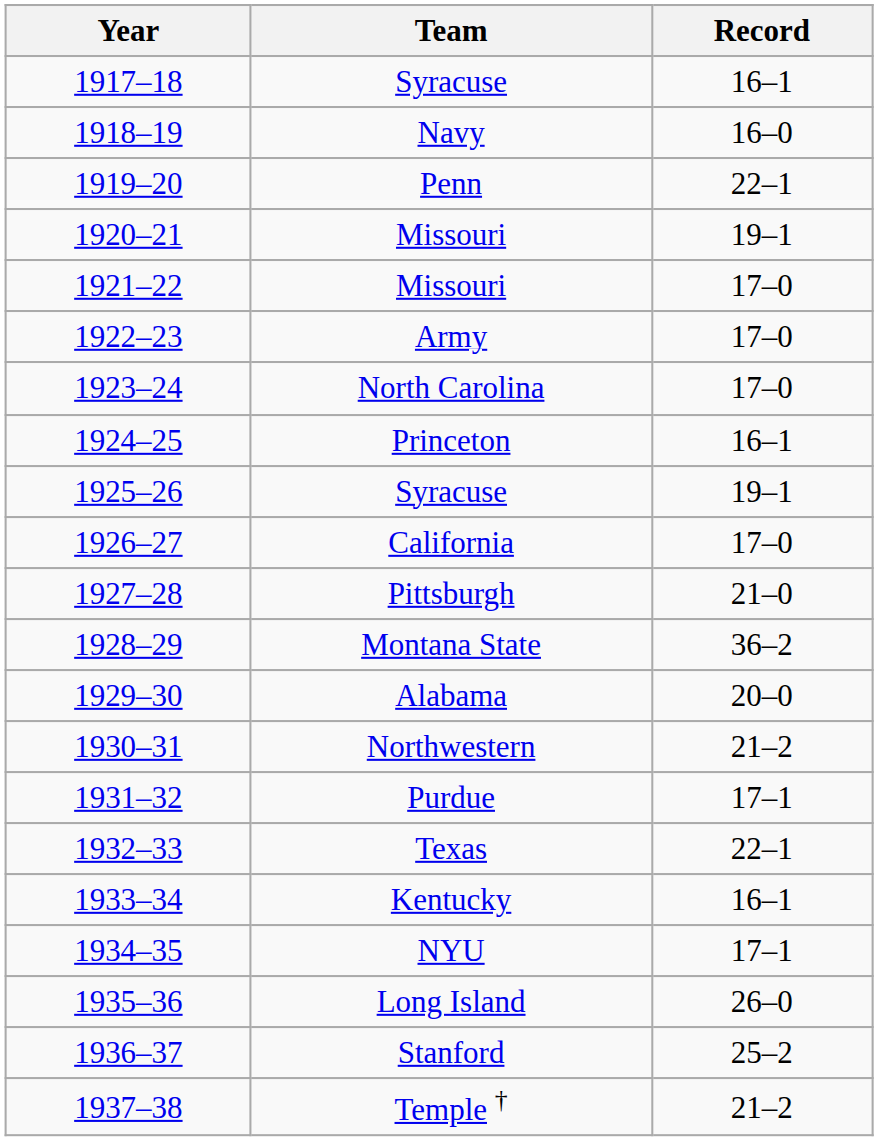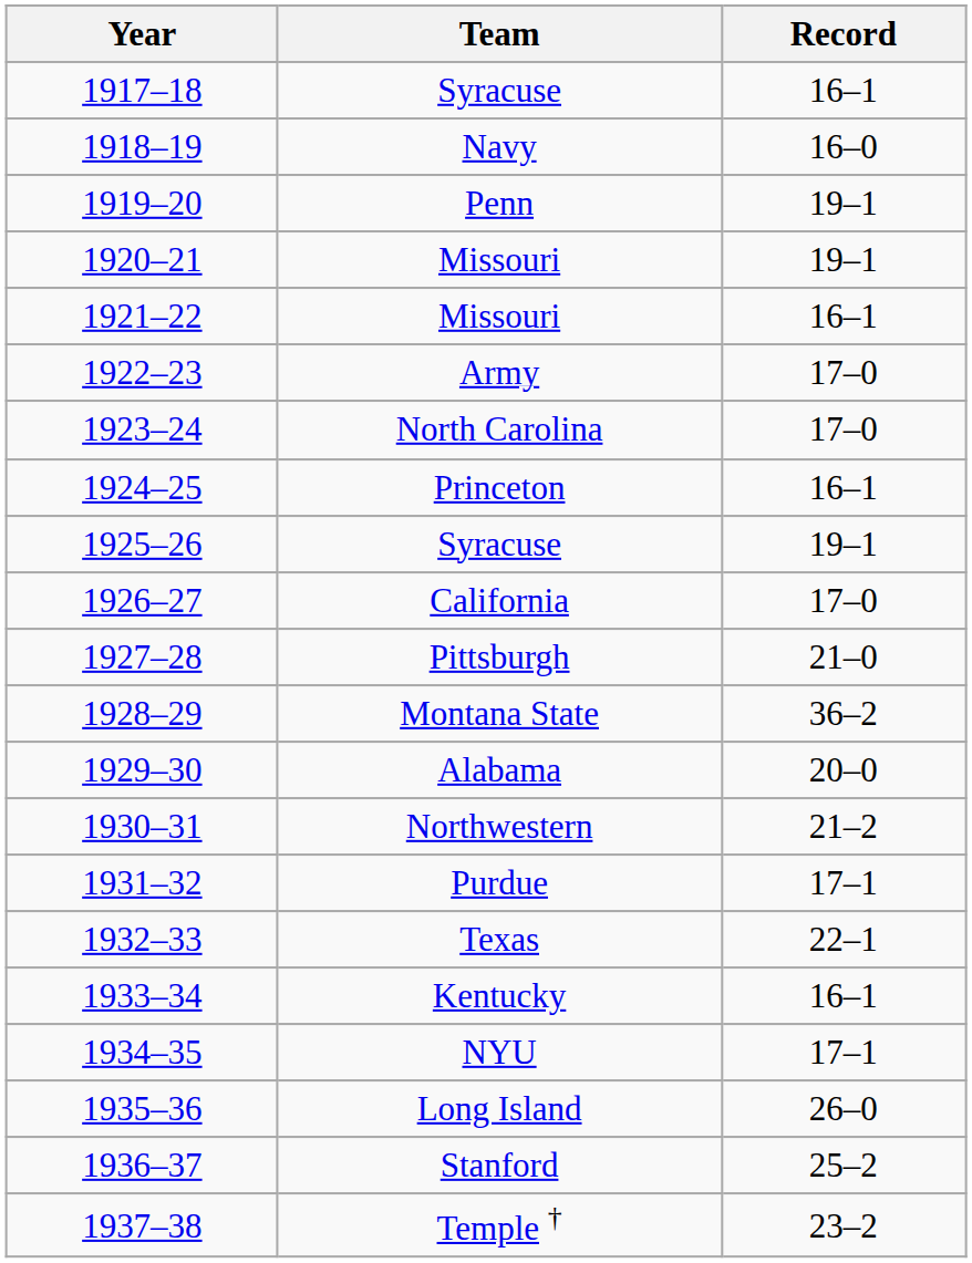Penn | Record: 22–1 -> 19–1
1921–22 / Missouri | Record: 17–0 -> 16–1
Temple † | Record: 21–2 -> 23–2
